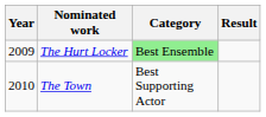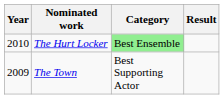The Hurt Locker | Year: 2009 -> 2010
The Town | Year: 2010 -> 2009
